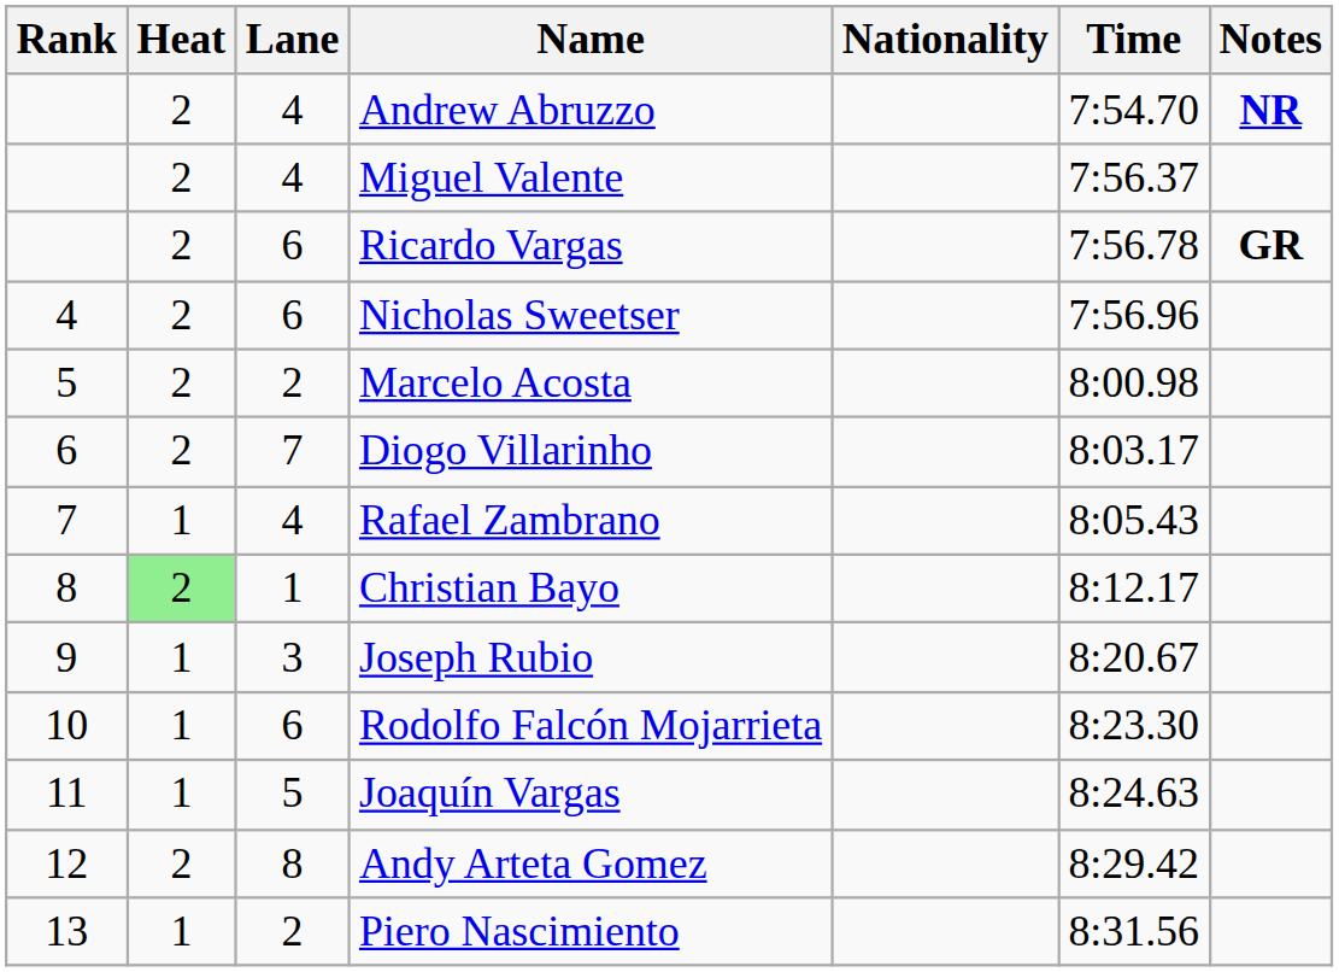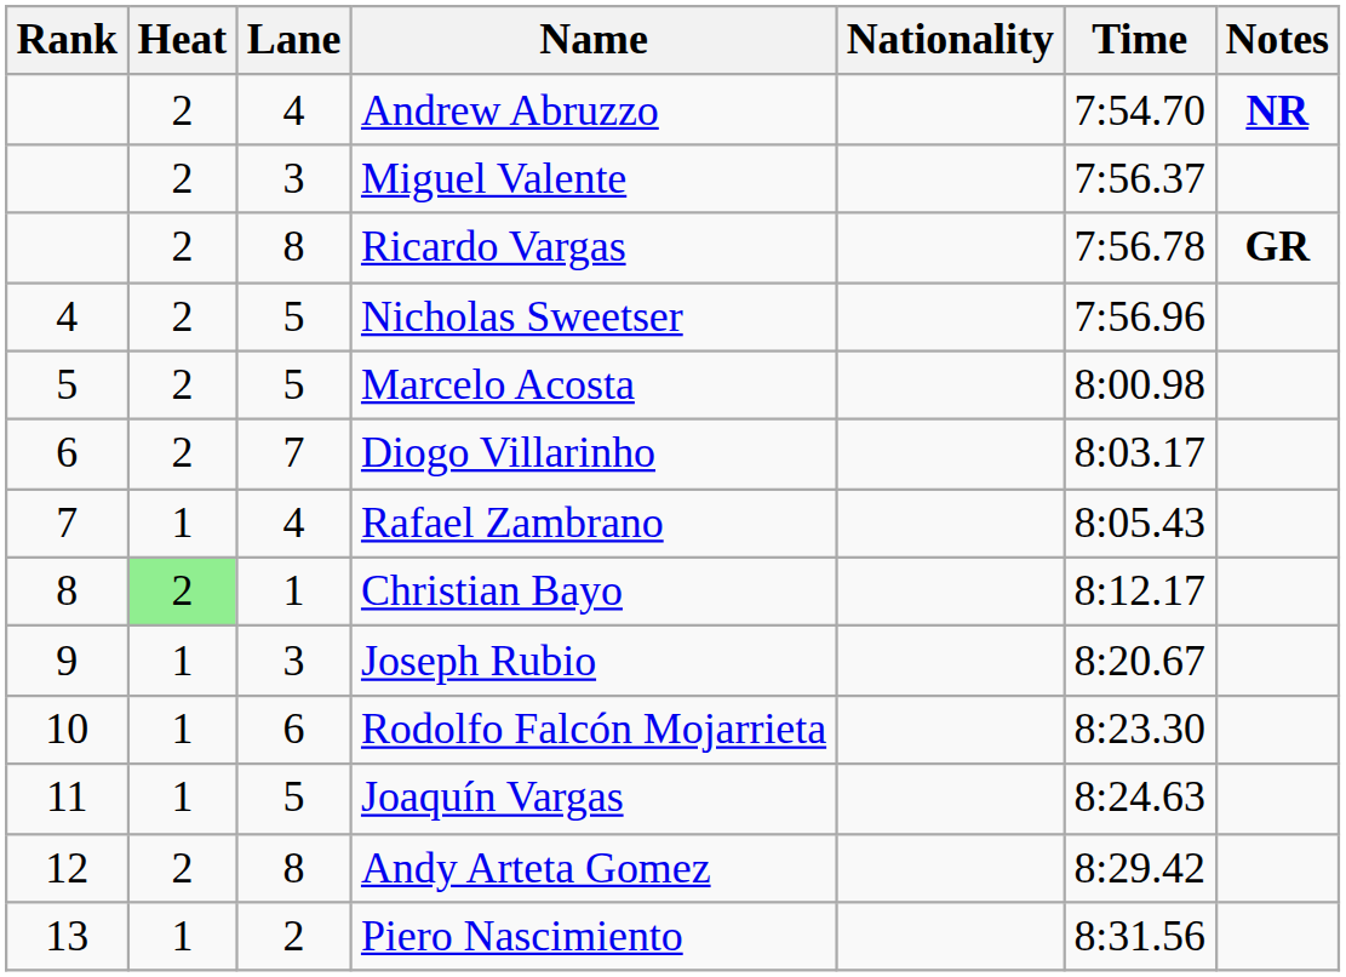Miguel Valente | Lane: 4 -> 3
Ricardo Vargas | Lane: 6 -> 8
Nicholas Sweetser | Lane: 6 -> 5
Marcelo Acosta | Lane: 2 -> 5
